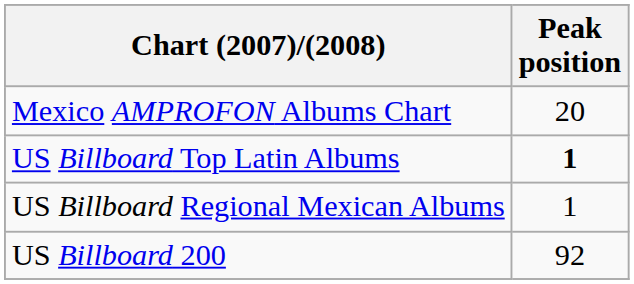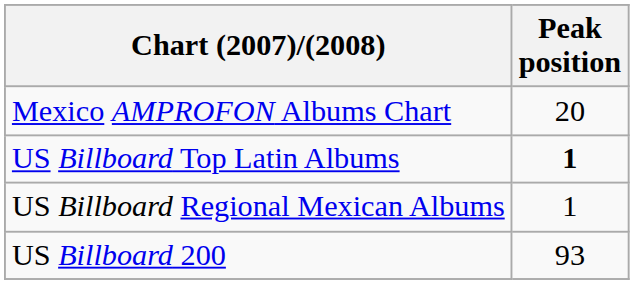US Billboard 200 | Peak position: 92 -> 93
